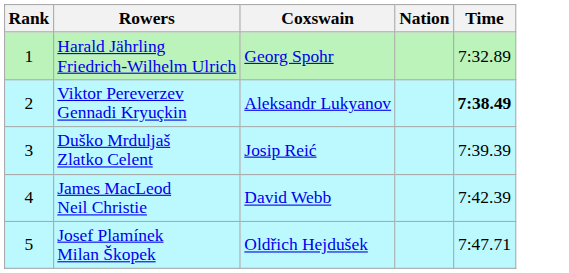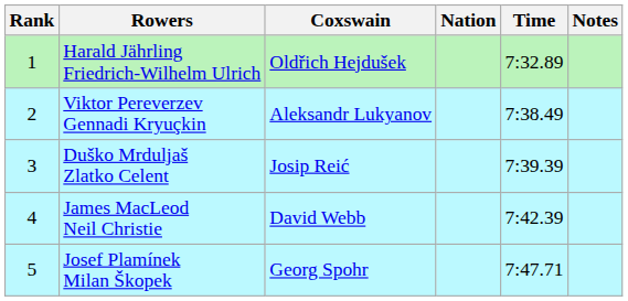+ column: Notes
Harald Jährling Friedrich-Wilhelm Ulrich | Coxswain: Georg Spohr -> Oldřich Hejdušek
Viktor Pereverzev Gennadi Kryuçkin | Time: bold -> normal
Josef Plamínek Milan Škopek | Coxswain: Oldřich Hejdušek -> Georg Spohr
